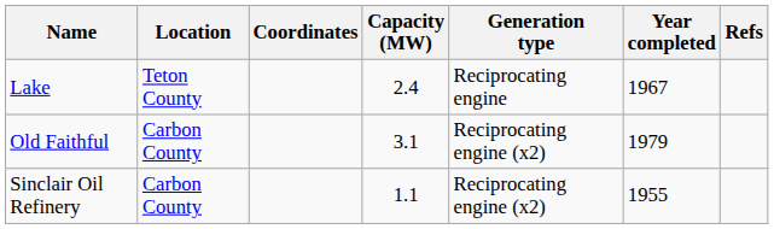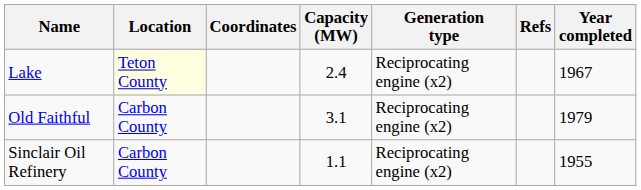columns swapped: Year completed <-> Refs
Lake | Location: no background -> lightyellow background
Lake | Generation type: Reciprocating engine -> Reciprocating engine (x2)
